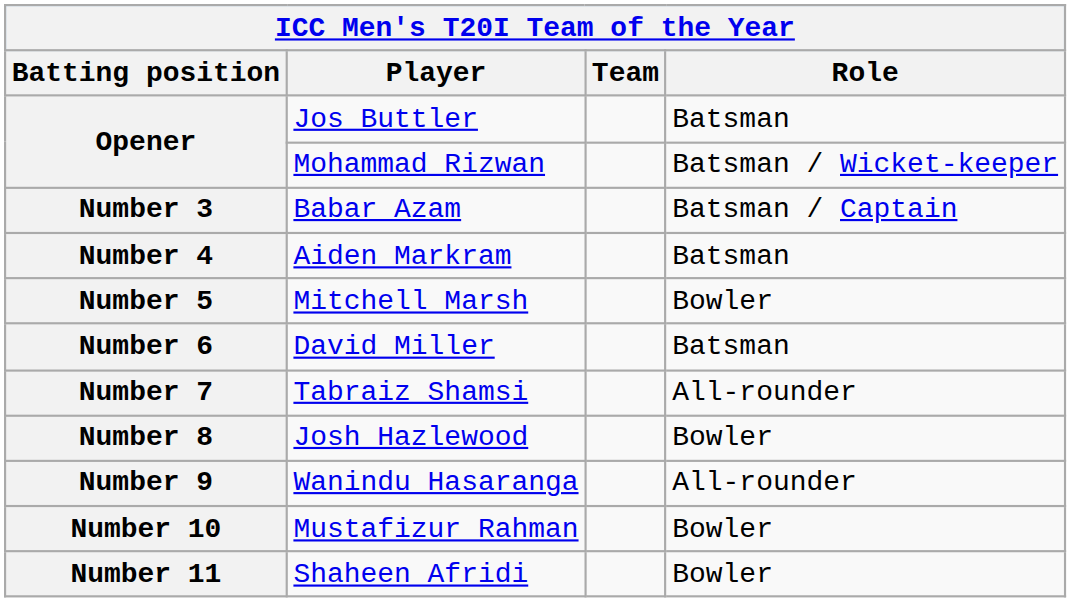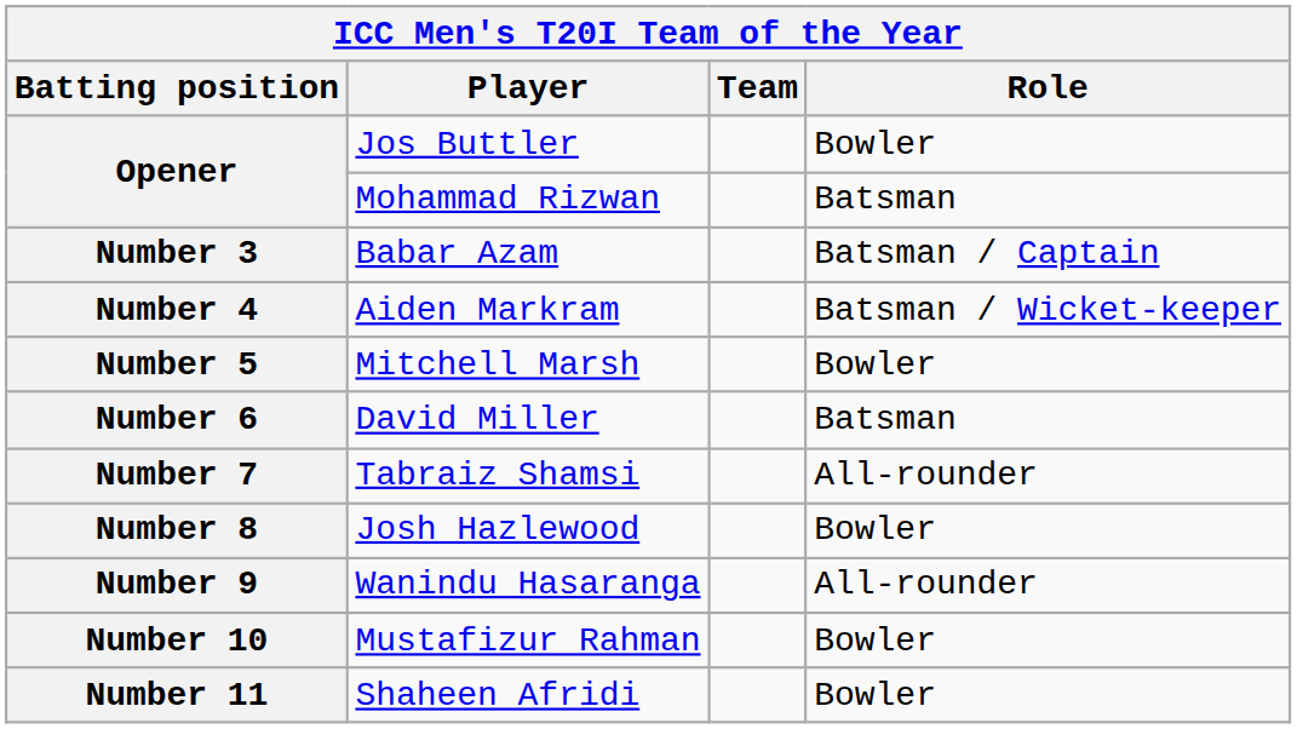Opener / Jos Buttler | Role: Batsman -> Bowler
Opener / Mohammad Rizwan | Role: Batsman / Wicket-keeper -> Batsman
Number 4 | Role: Batsman -> Batsman / Wicket-keeper
